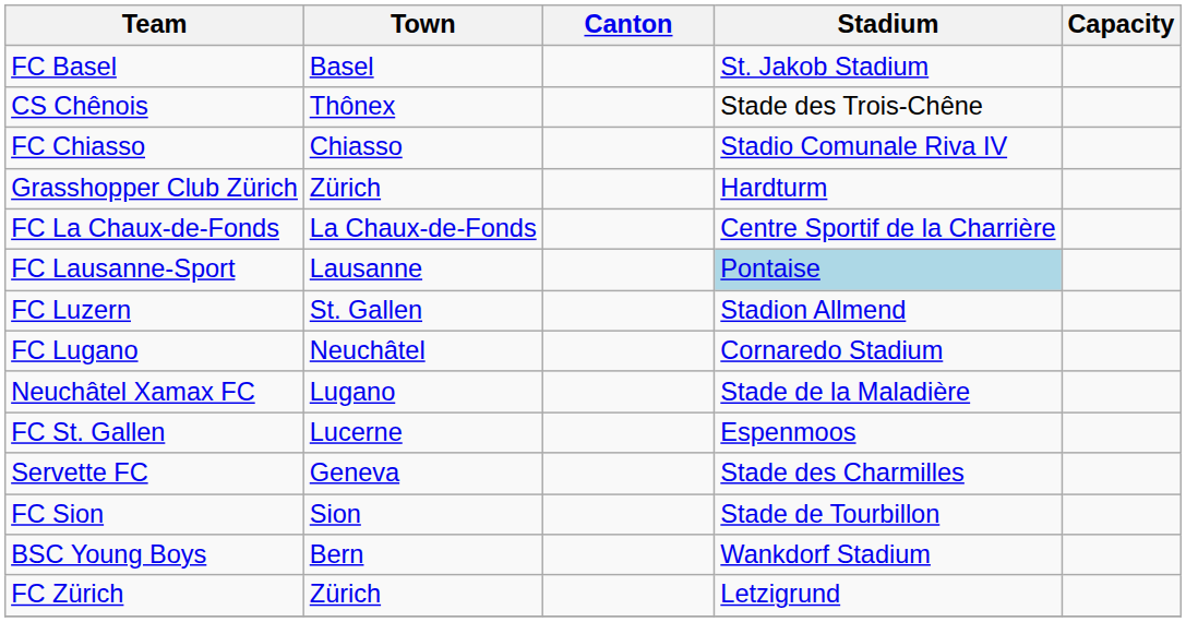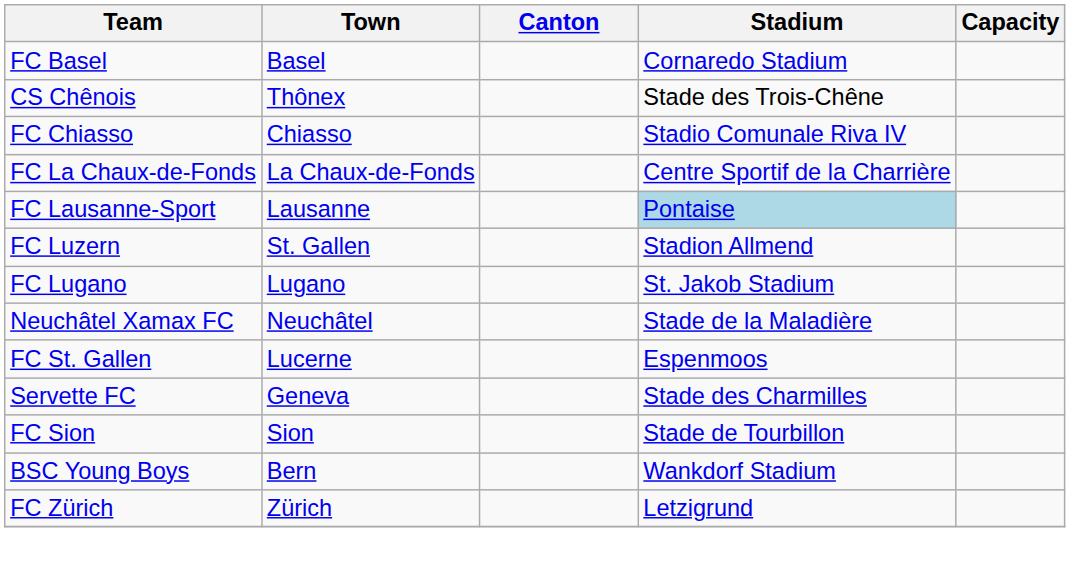FC Basel | Stadium: St. Jakob Stadium -> Cornaredo Stadium
- row: Grasshopper Club Zürich | Zürich | Hardturm
FC Lugano | Town: Neuchâtel -> Lugano
FC Lugano | Stadium: Cornaredo Stadium -> St. Jakob Stadium
Neuchâtel Xamax FC | Town: Lugano -> Neuchâtel
